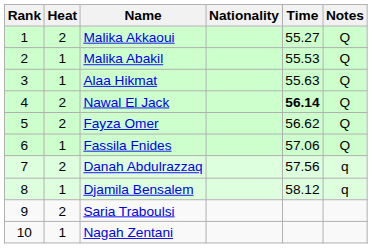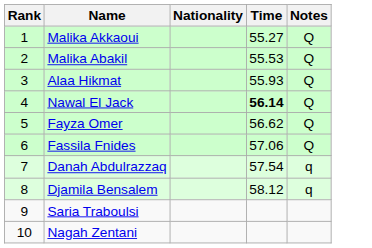- column: Heat | 2 | 1 | 1 | 2 | 2 | 1 | 2 | 1 | 2 | 1
Alaa Hikmat | Time: 55.63 -> 55.93
Danah Abdulrazzaq | Time: 57.56 -> 57.54
